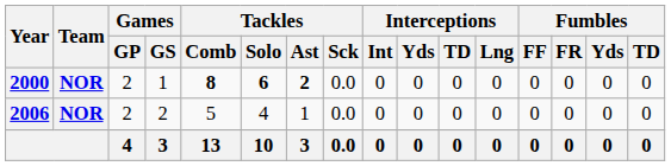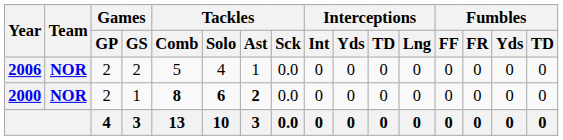rows swapped: 2000 <-> 2006
